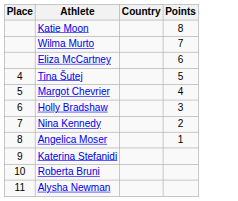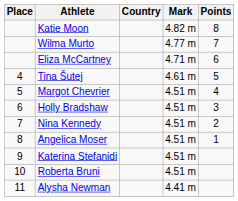+ column: Mark | 4.82 m | 4.77 m | 4.71 m | 4.61 m | 4.51 m | 4.51 m | 4.51 m | 4.51 m | 4.51 m | 4.51 m | 4.41 m
